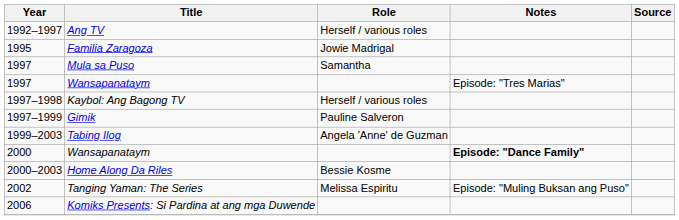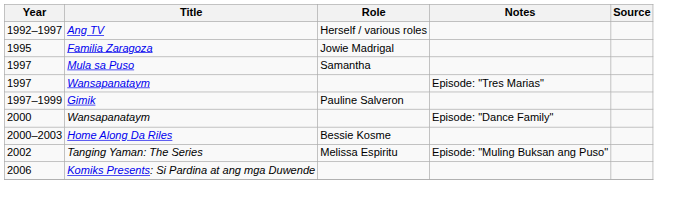- row: 1997–1998 | Kaybol: Ang Bagong TV | Herself / various roles
- row: 1999–2003 | Tabing Ilog | Angela 'Anne' de Guzman
2000 / Wansapanataym | Notes: bold -> normal
